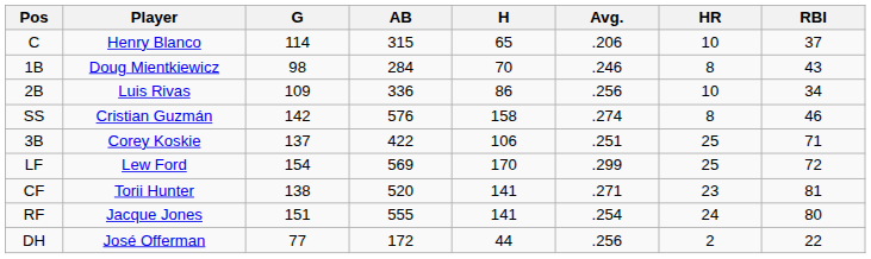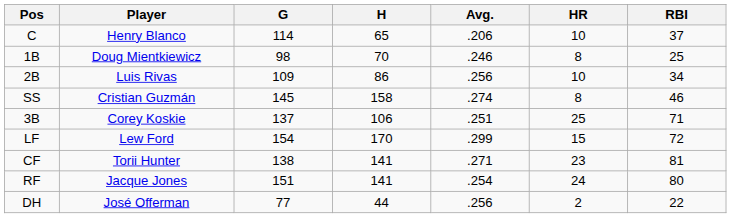- column: AB | 315 | 284 | 336 | 576 | 422 | 569 | 520 | 555 | 172
1B | RBI: 43 -> 25
SS | G: 142 -> 145
LF | HR: 25 -> 15
